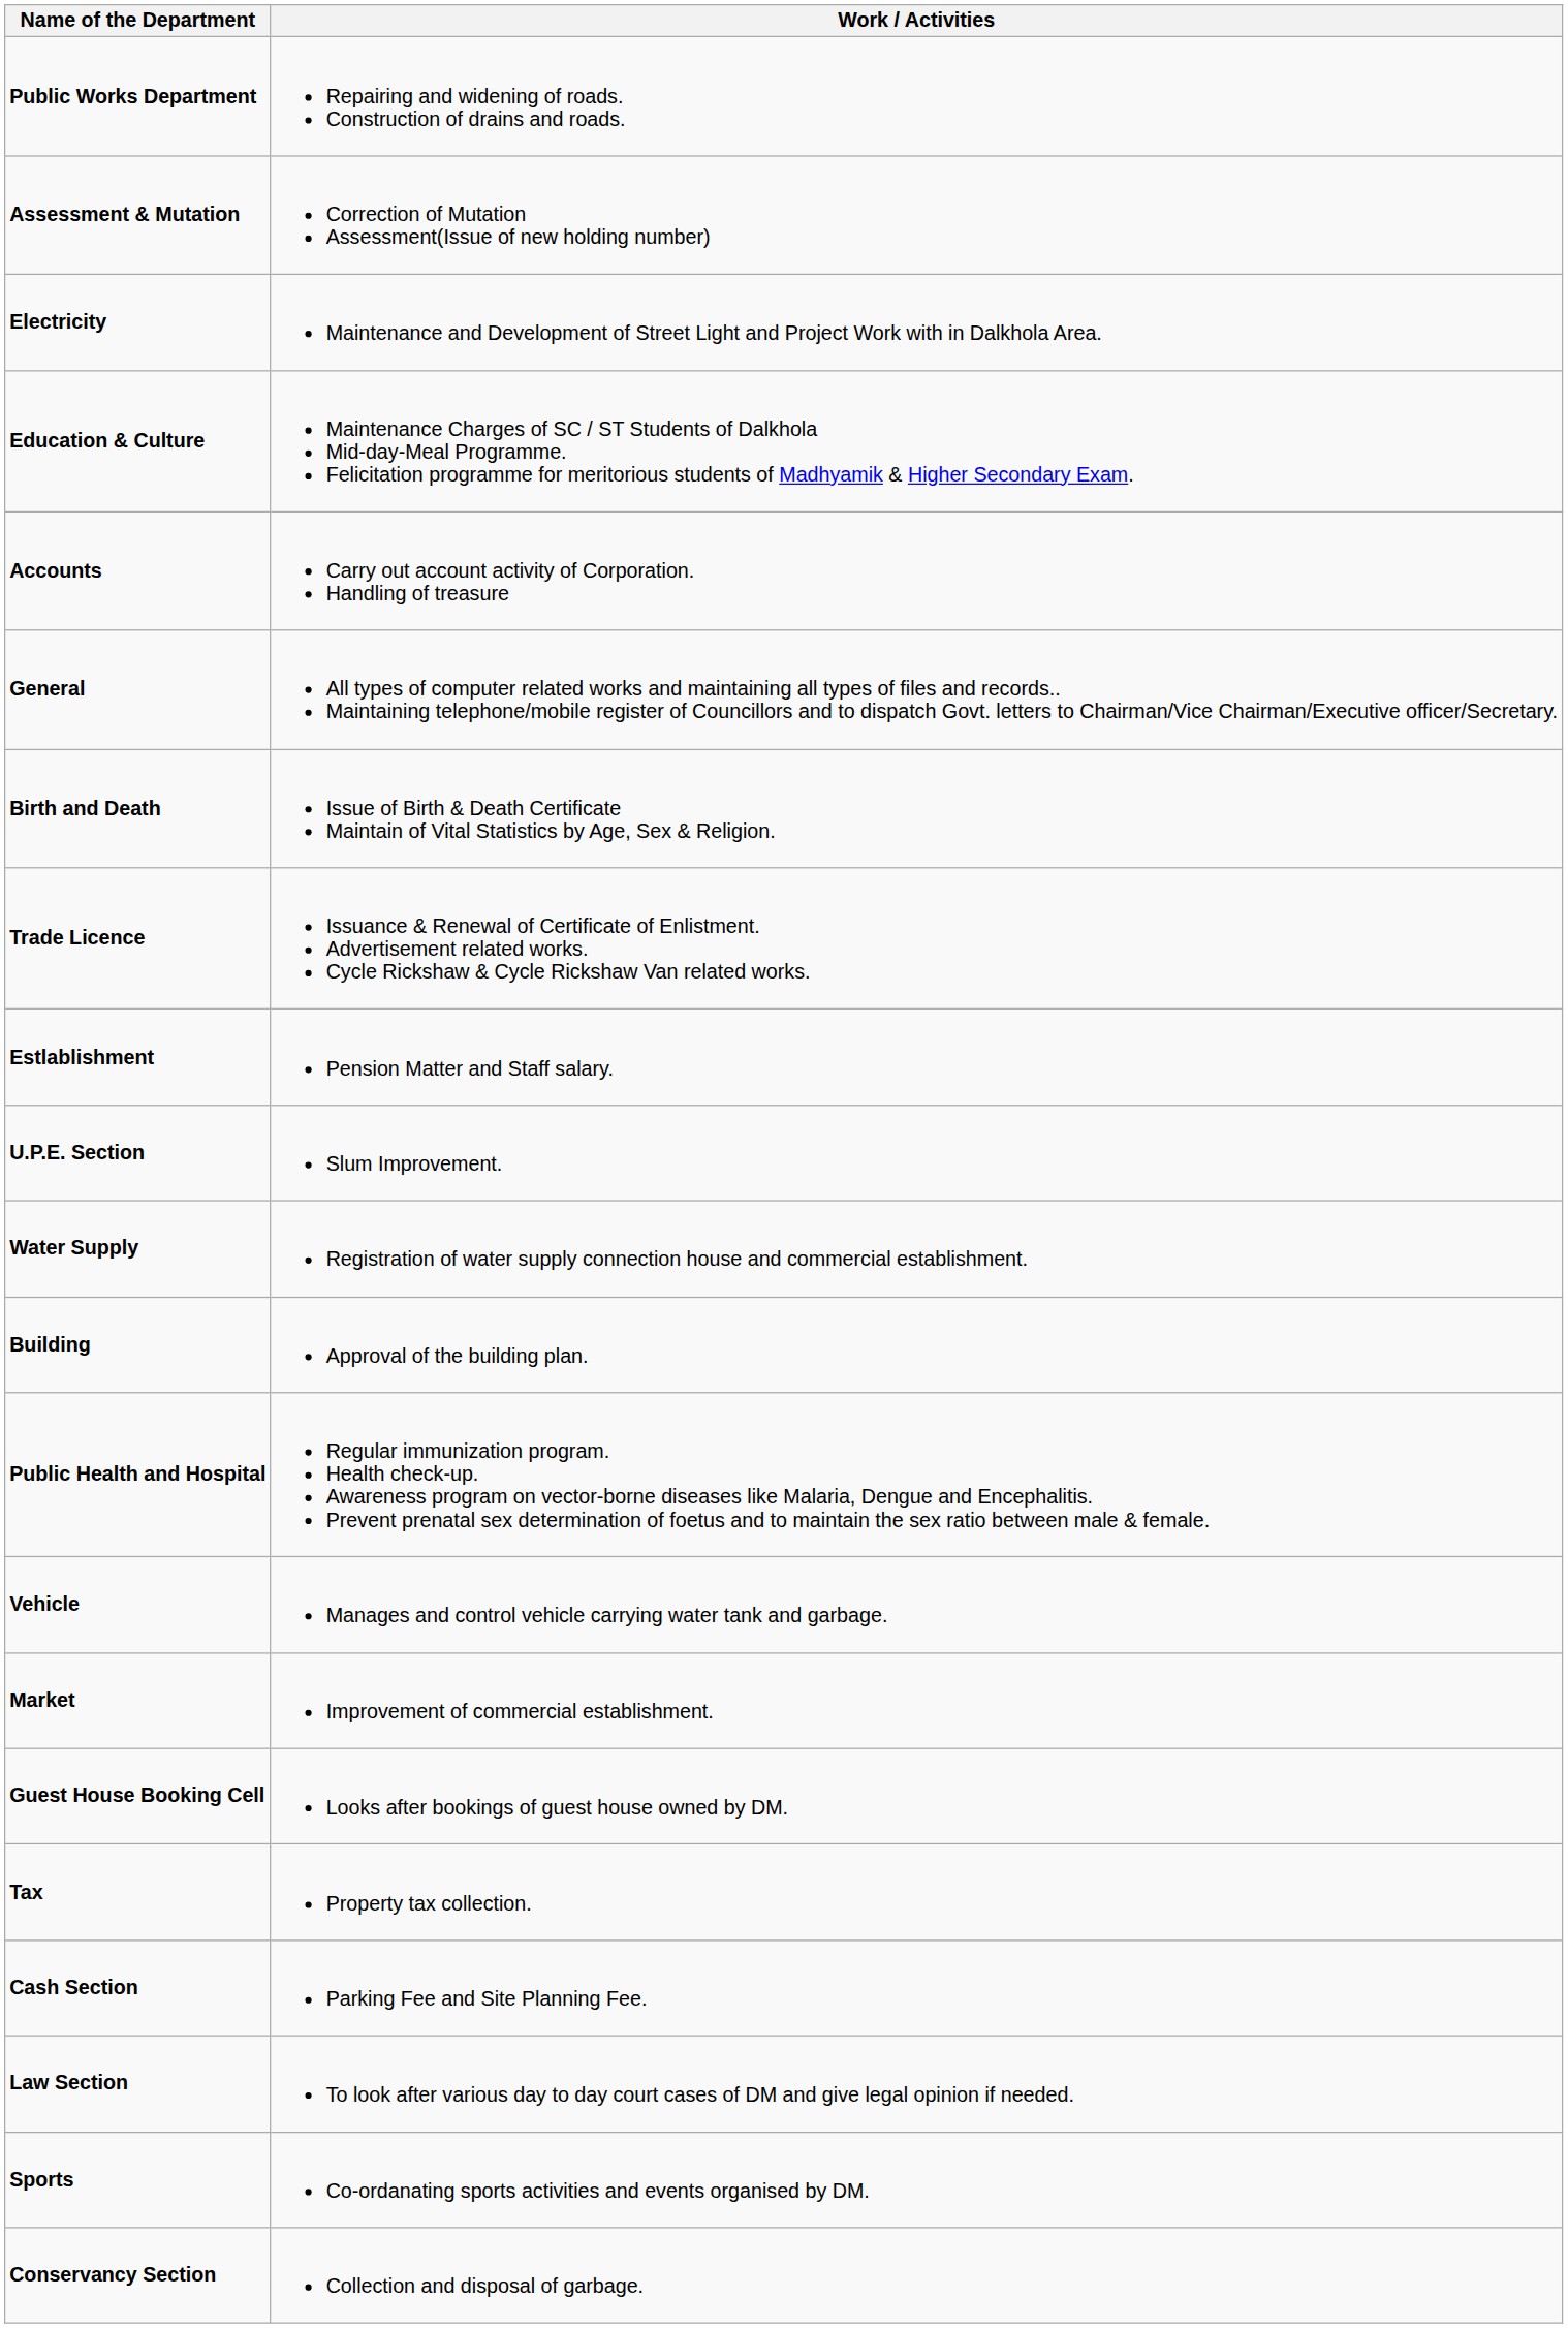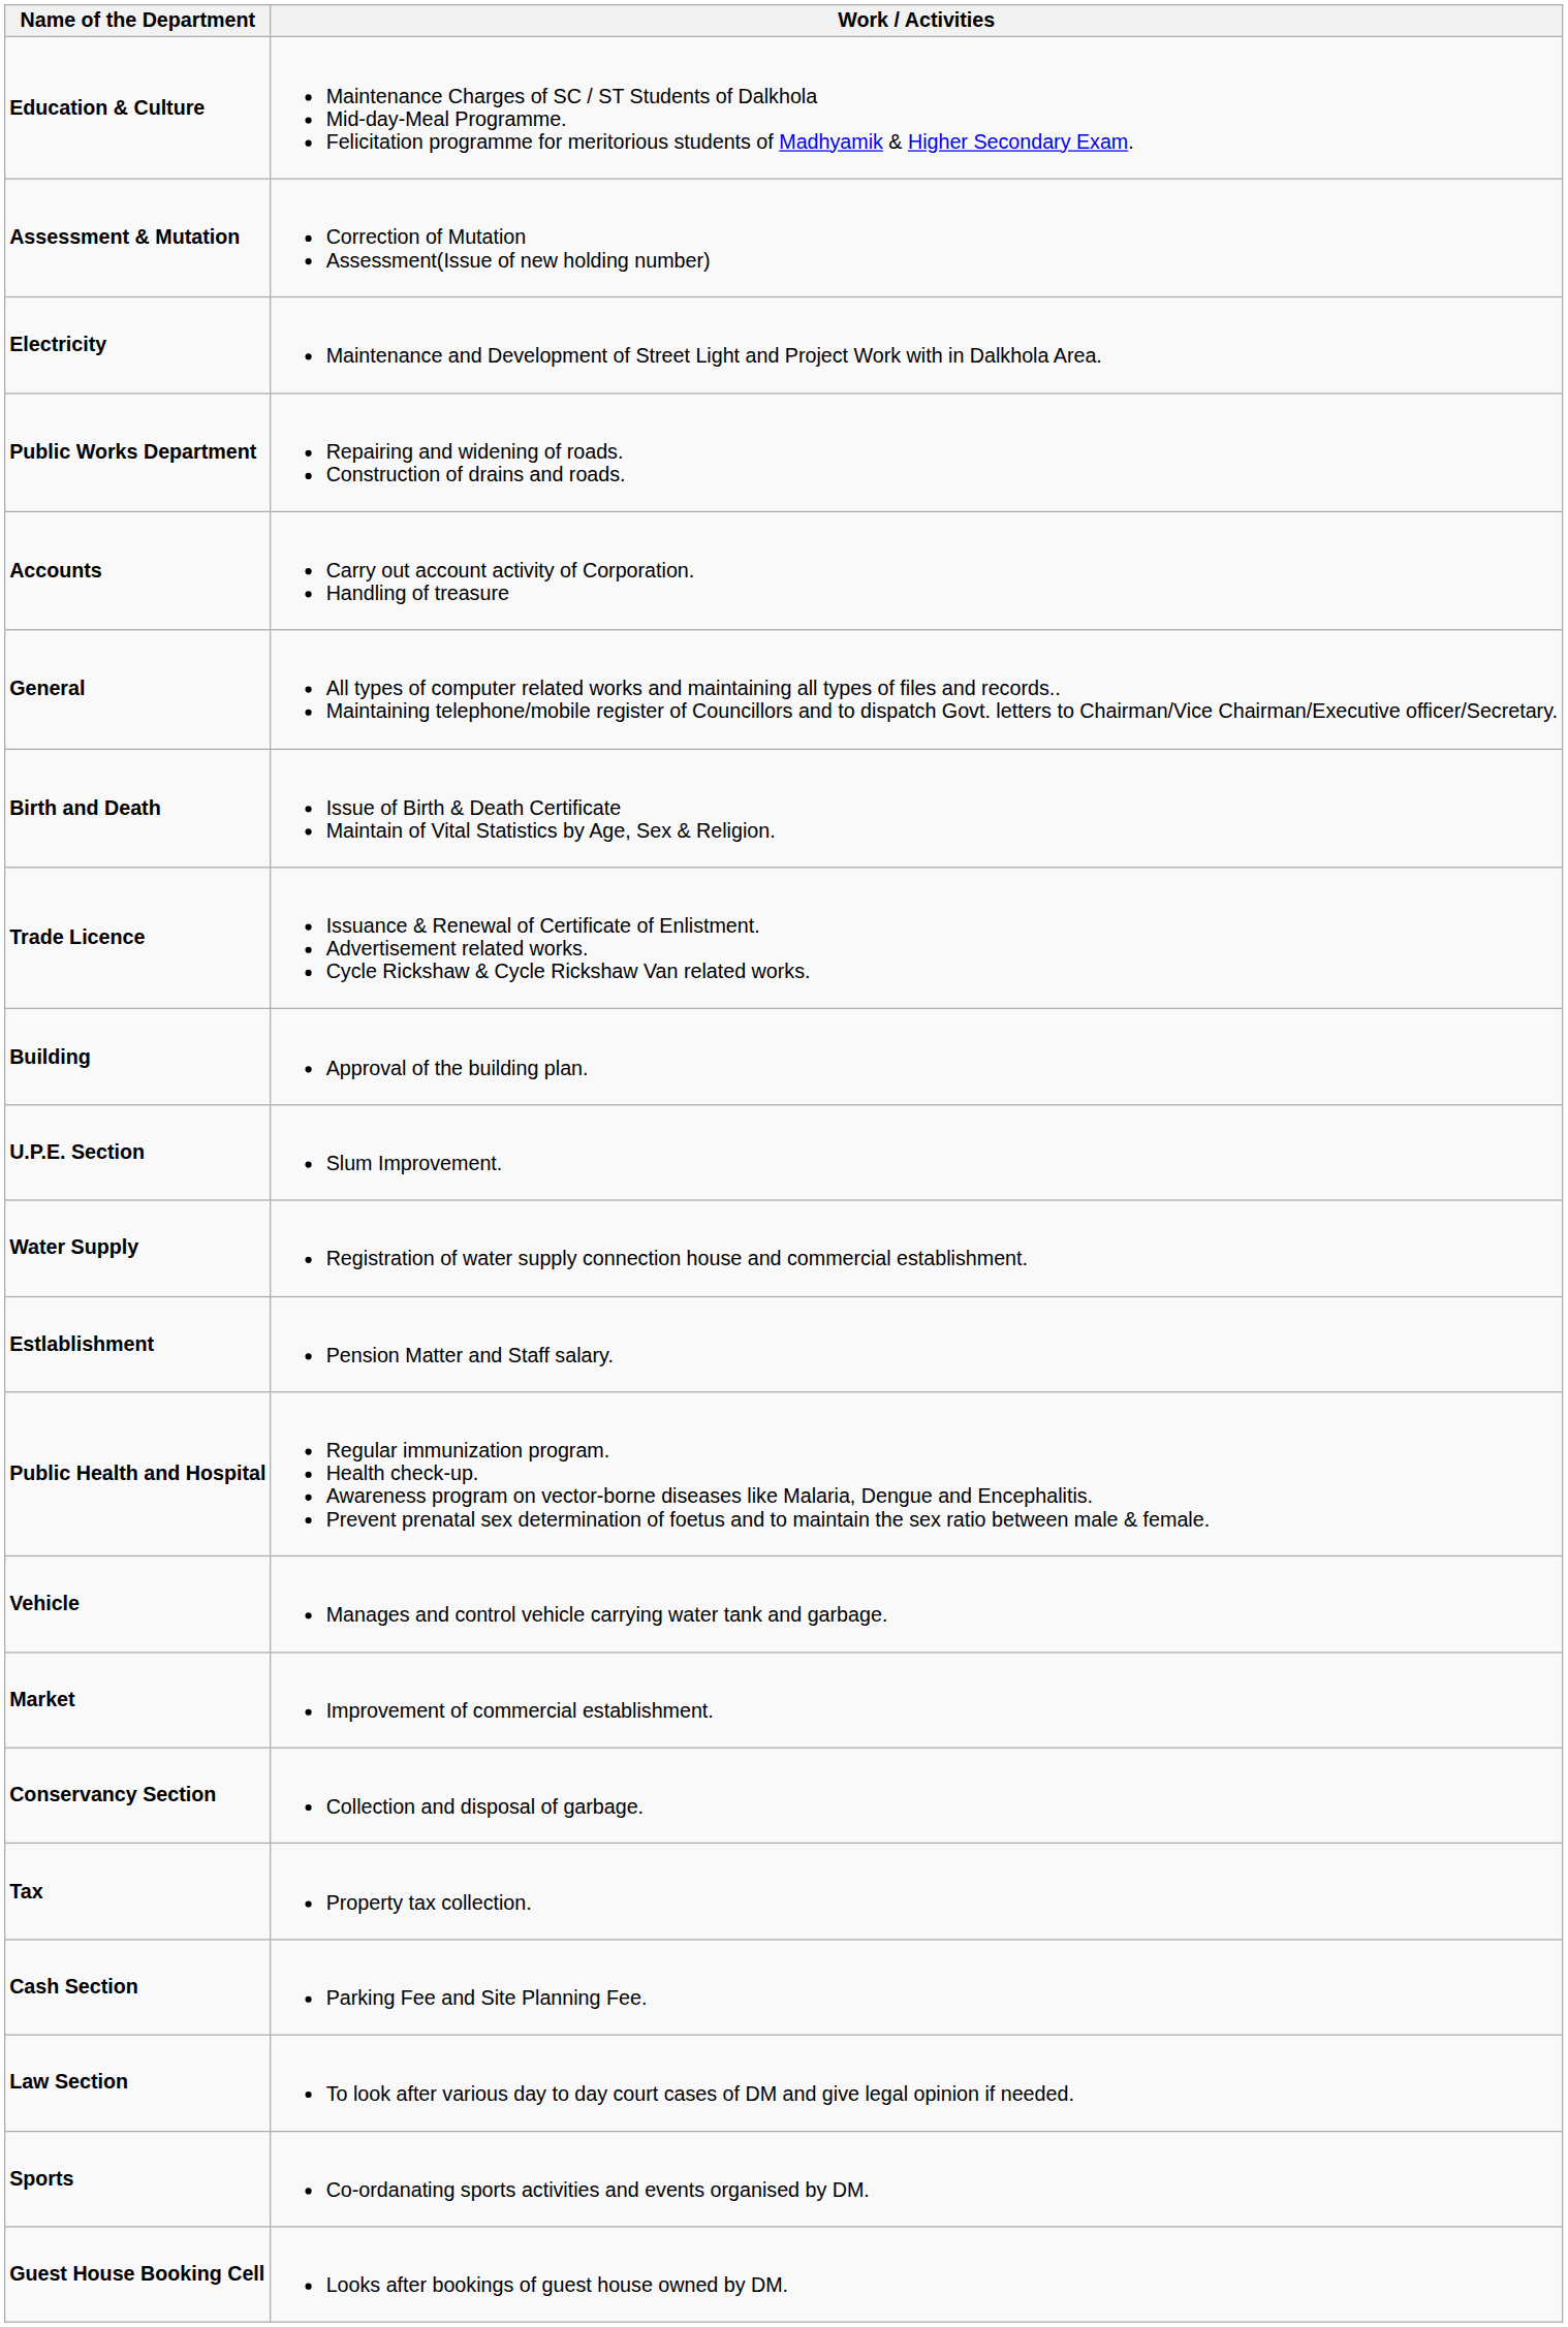rows swapped: Education & Culture <-> Public Works Department
rows swapped: Building <-> Estlablishment
rows swapped: Conservancy Section <-> Guest House Booking Cell
